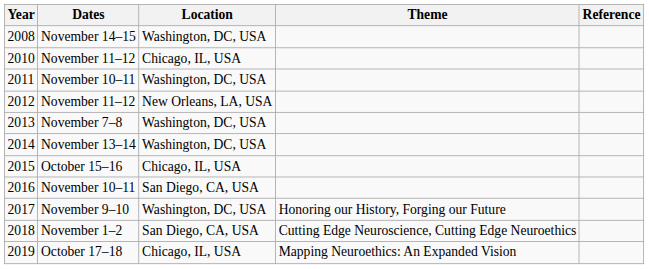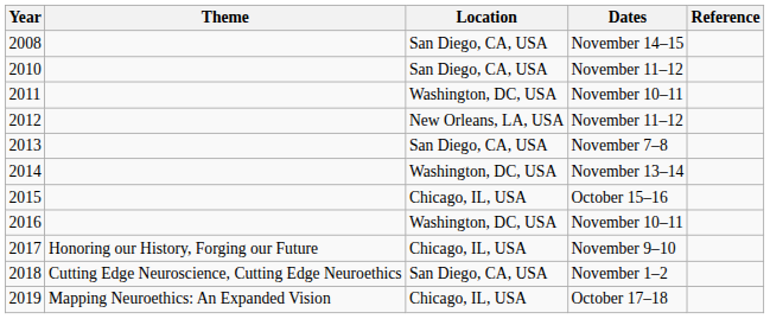columns swapped: Dates <-> Theme
2008 | Location: Washington, DC, USA -> San Diego, CA, USA
2010 | Location: Chicago, IL, USA -> San Diego, CA, USA
2013 | Location: Washington, DC, USA -> San Diego, CA, USA
2016 | Location: San Diego, CA, USA -> Washington, DC, USA
2017 | Location: Washington, DC, USA -> Chicago, IL, USA
